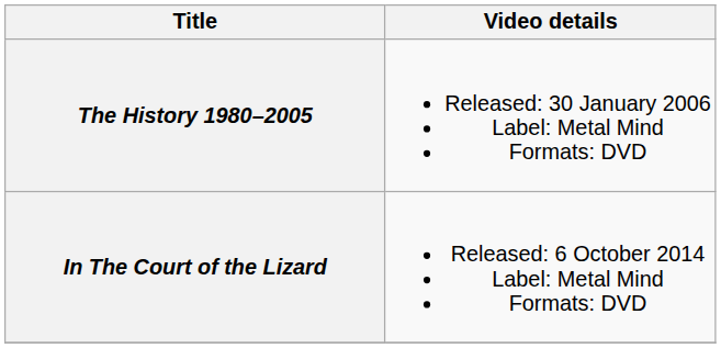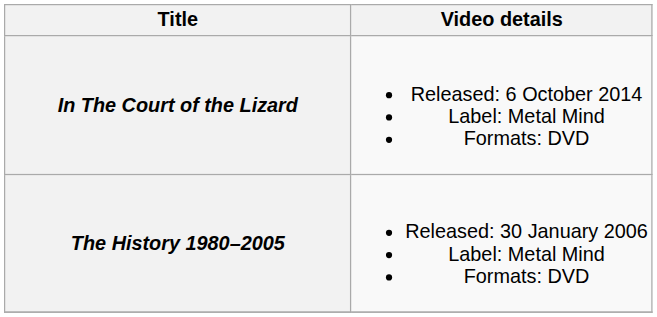rows swapped: The History 1980–2005 <-> In The Court of the Lizard
